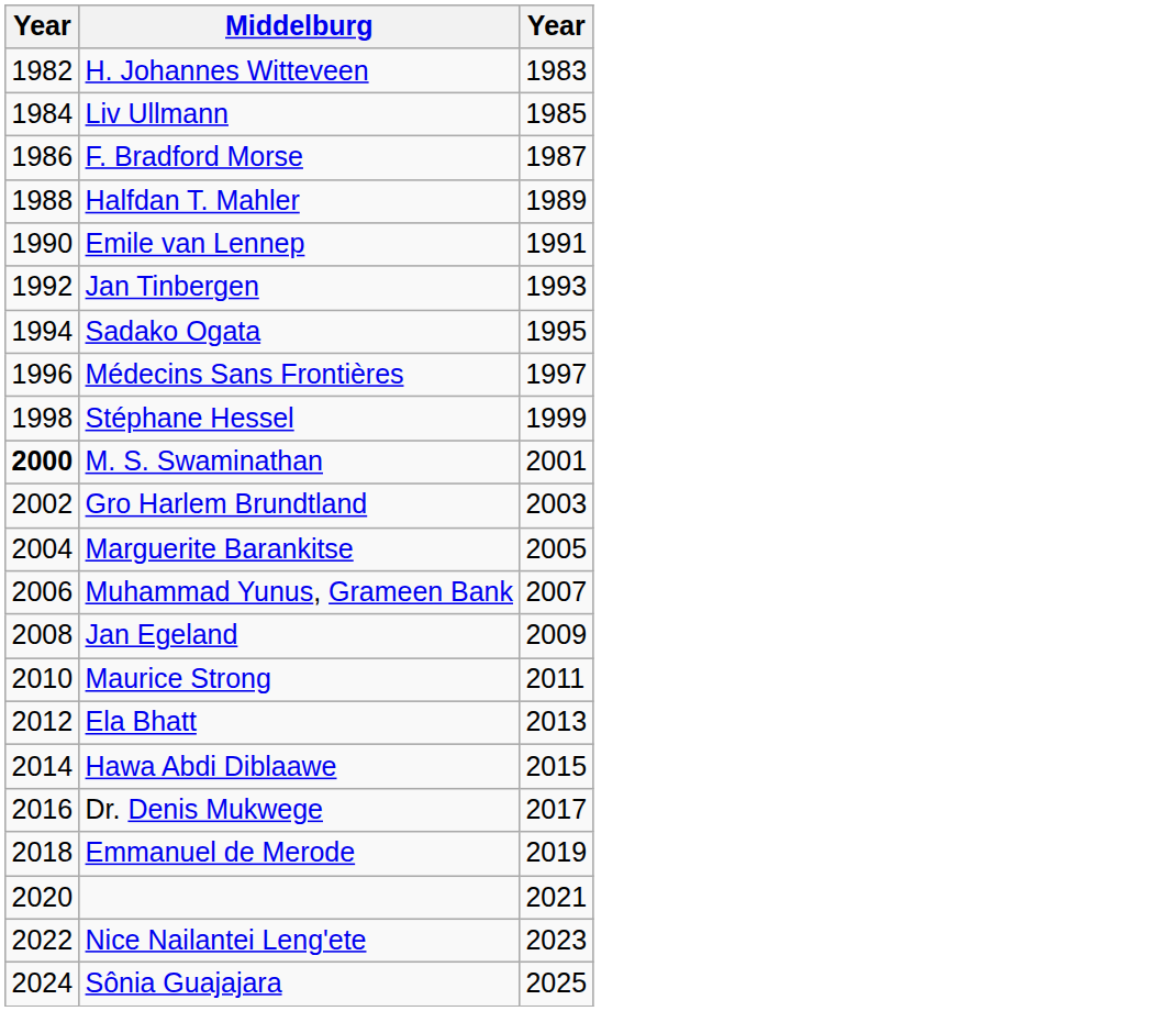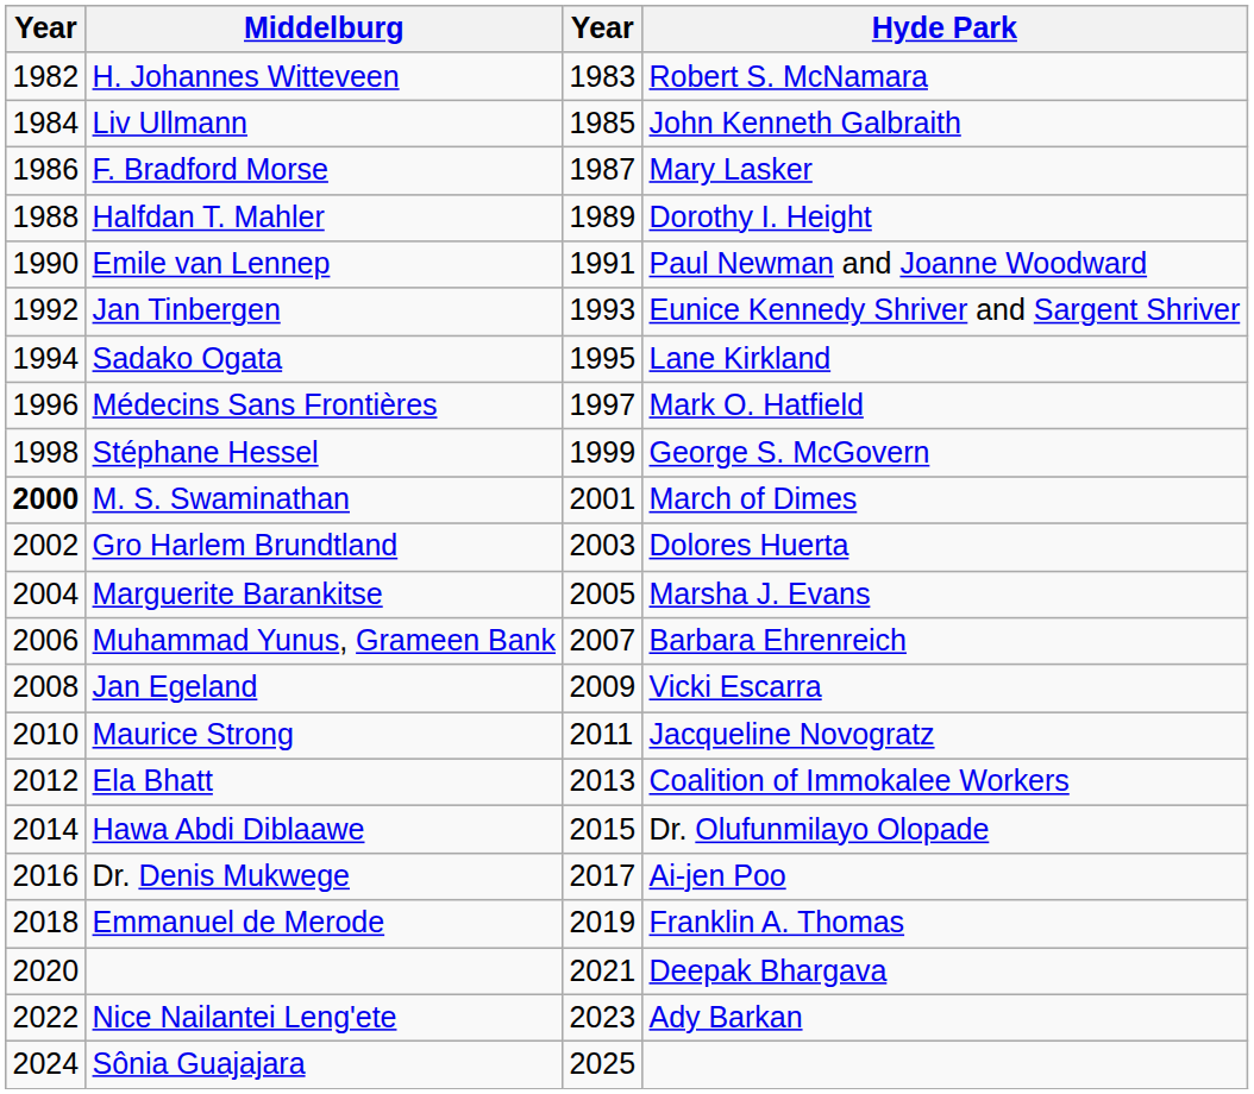+ column: Hyde Park | Robert S. McNamara | John Kenneth Galbraith | Mary Lasker | Dorothy I. Height | Paul Newman and Joanne Woodward | Eunice Kennedy Shriver and Sargent Shriver | Lane Kirkland | Mark O. Hatfield | George S. McGovern | March of Dimes | Dolores Huerta | Marsha J. Evans | Barbara Ehrenreich | Vicki Escarra | Jacqueline Novogratz | Coalition of Immokalee Workers | Dr. Olufunmilayo Olopade | Ai-jen Poo | Franklin A. Thomas | Deepak Bhargava | Ady Barkan
